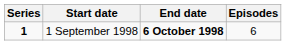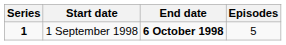1 September 1998 | Episodes: 6 -> 5
